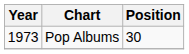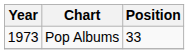Pop Albums | Position: 30 -> 33
